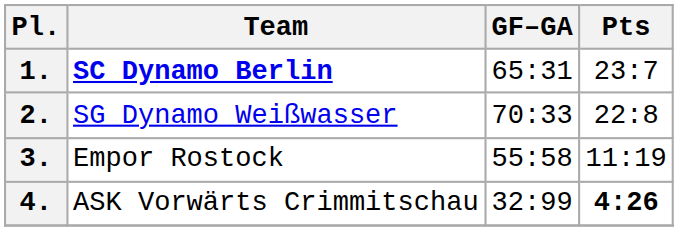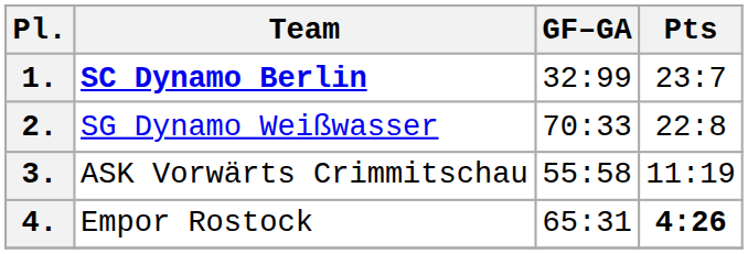1. | GF–GA: 65:31 -> 32:99
3. | Team: Empor Rostock -> ASK Vorwärts Crimmitschau
4. | Team: ASK Vorwärts Crimmitschau -> Empor Rostock
4. | GF–GA: 32:99 -> 65:31
